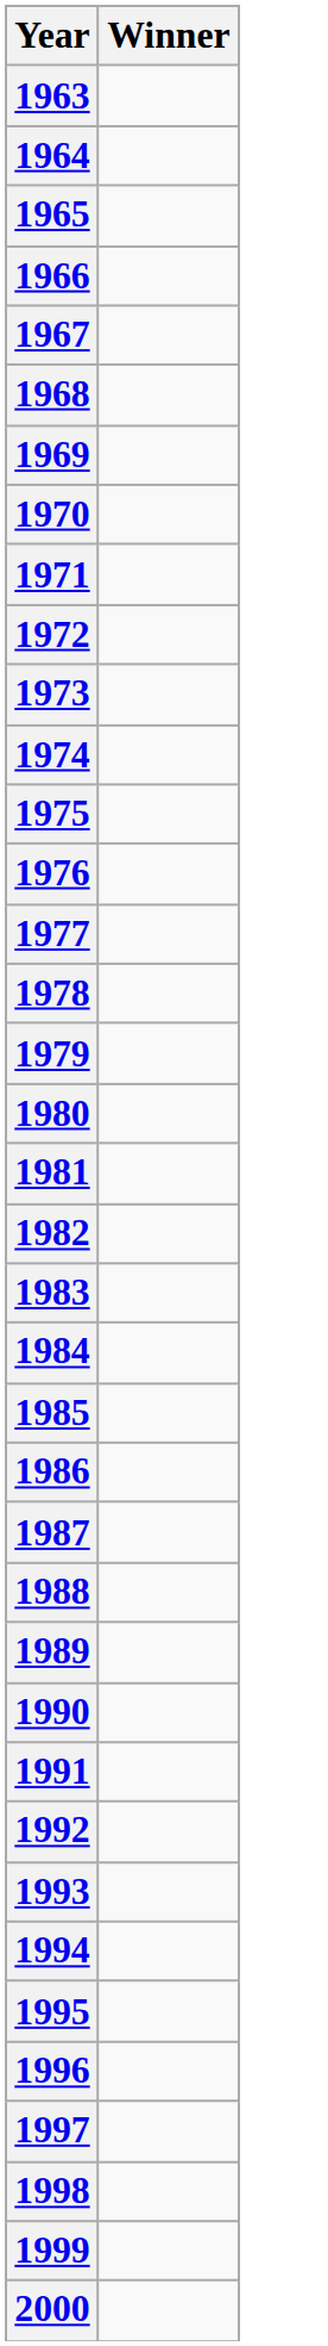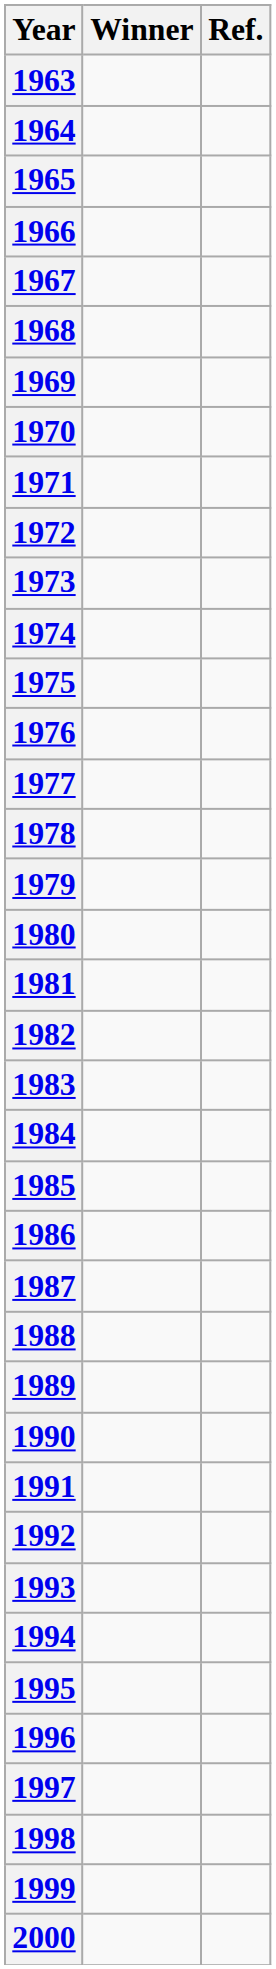+ column: Ref.
